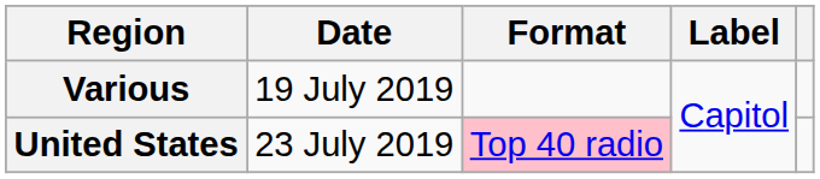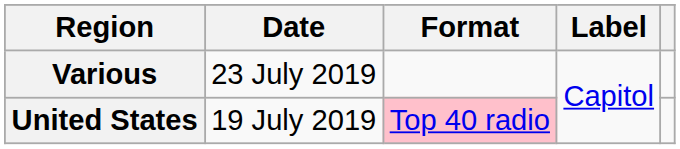Various | Date: 19 July 2019 -> 23 July 2019
United States | Date: 23 July 2019 -> 19 July 2019
